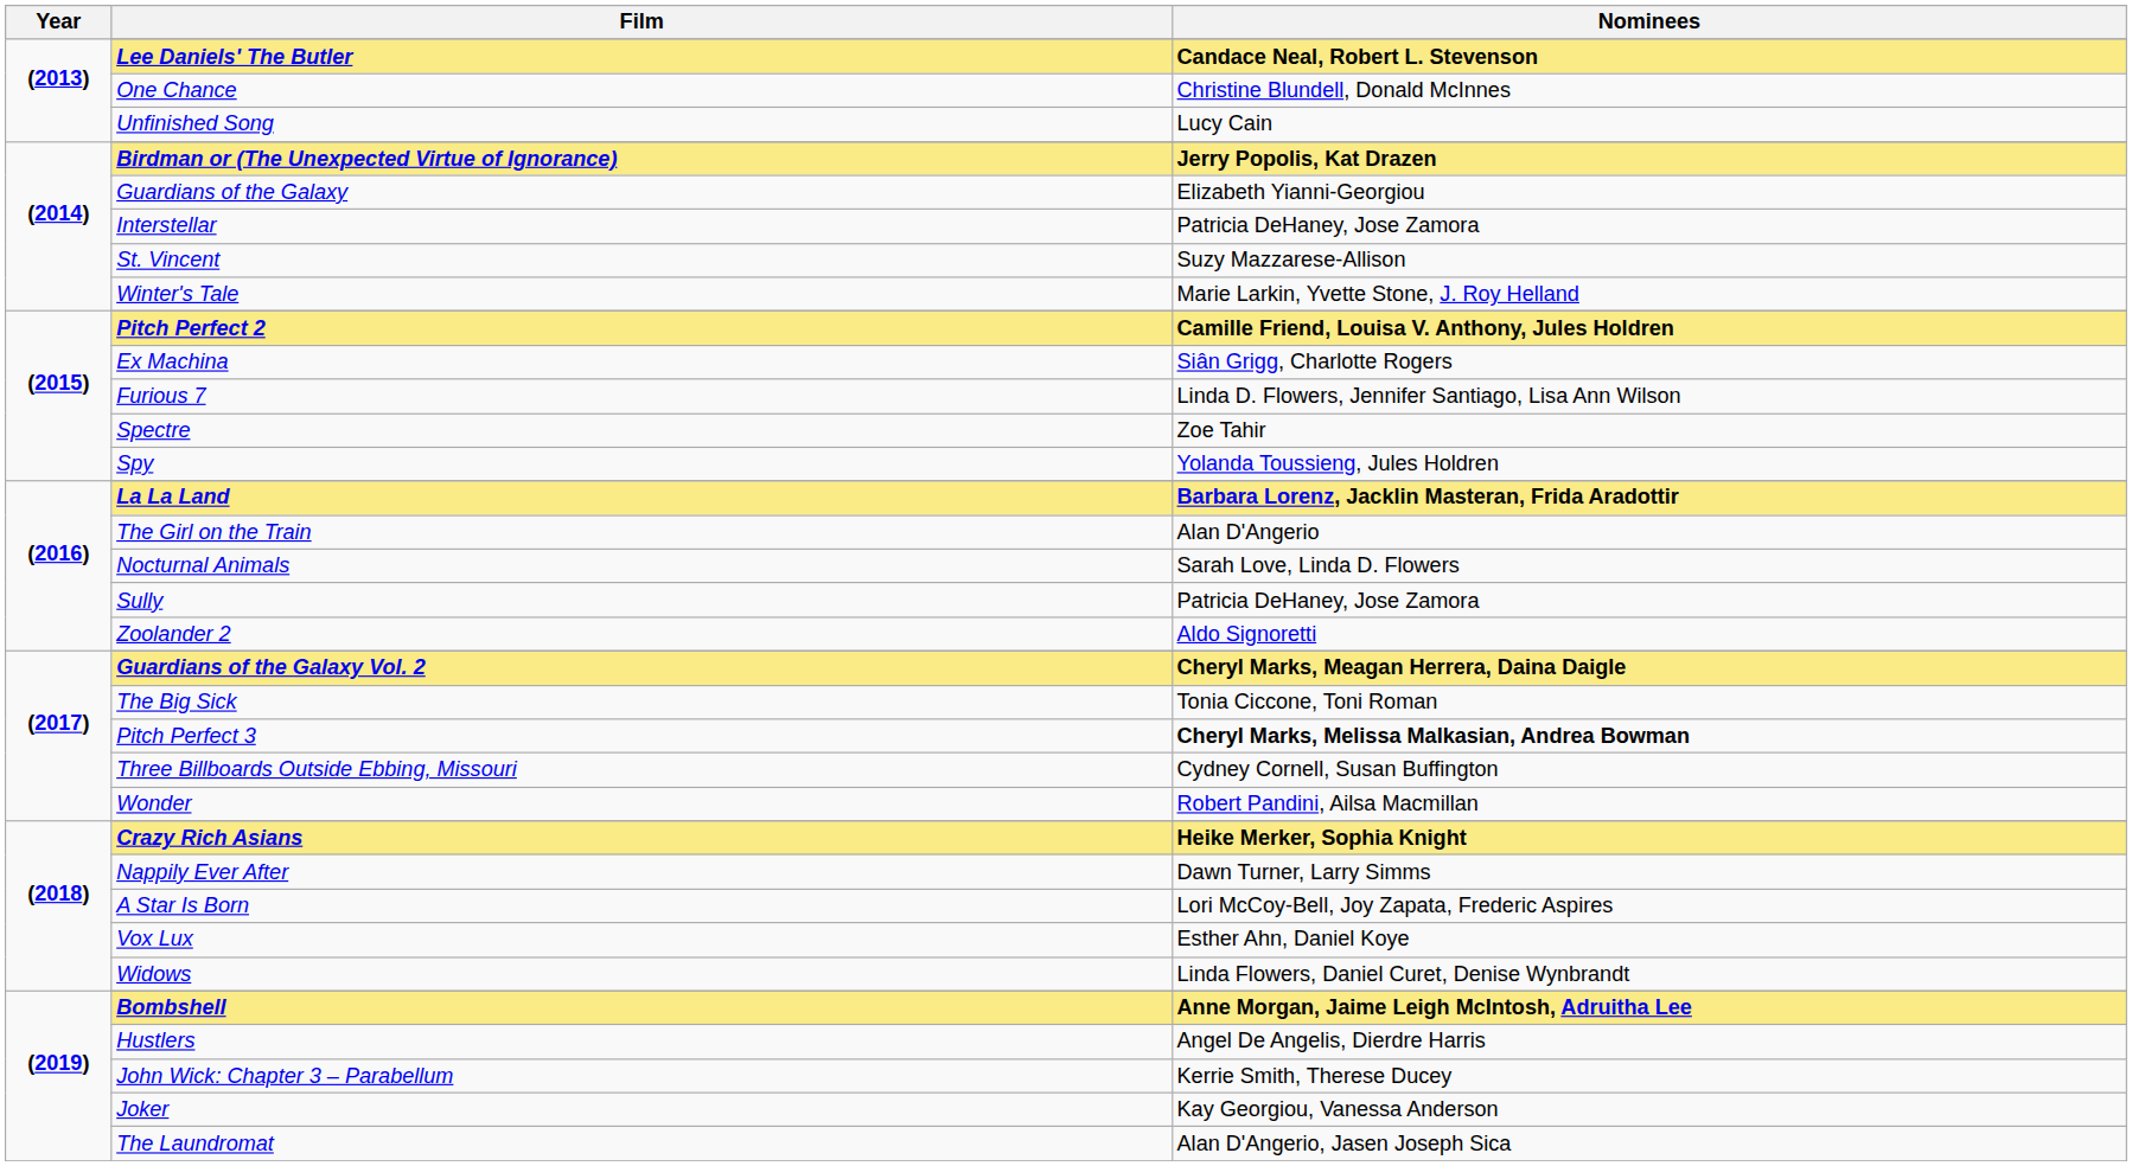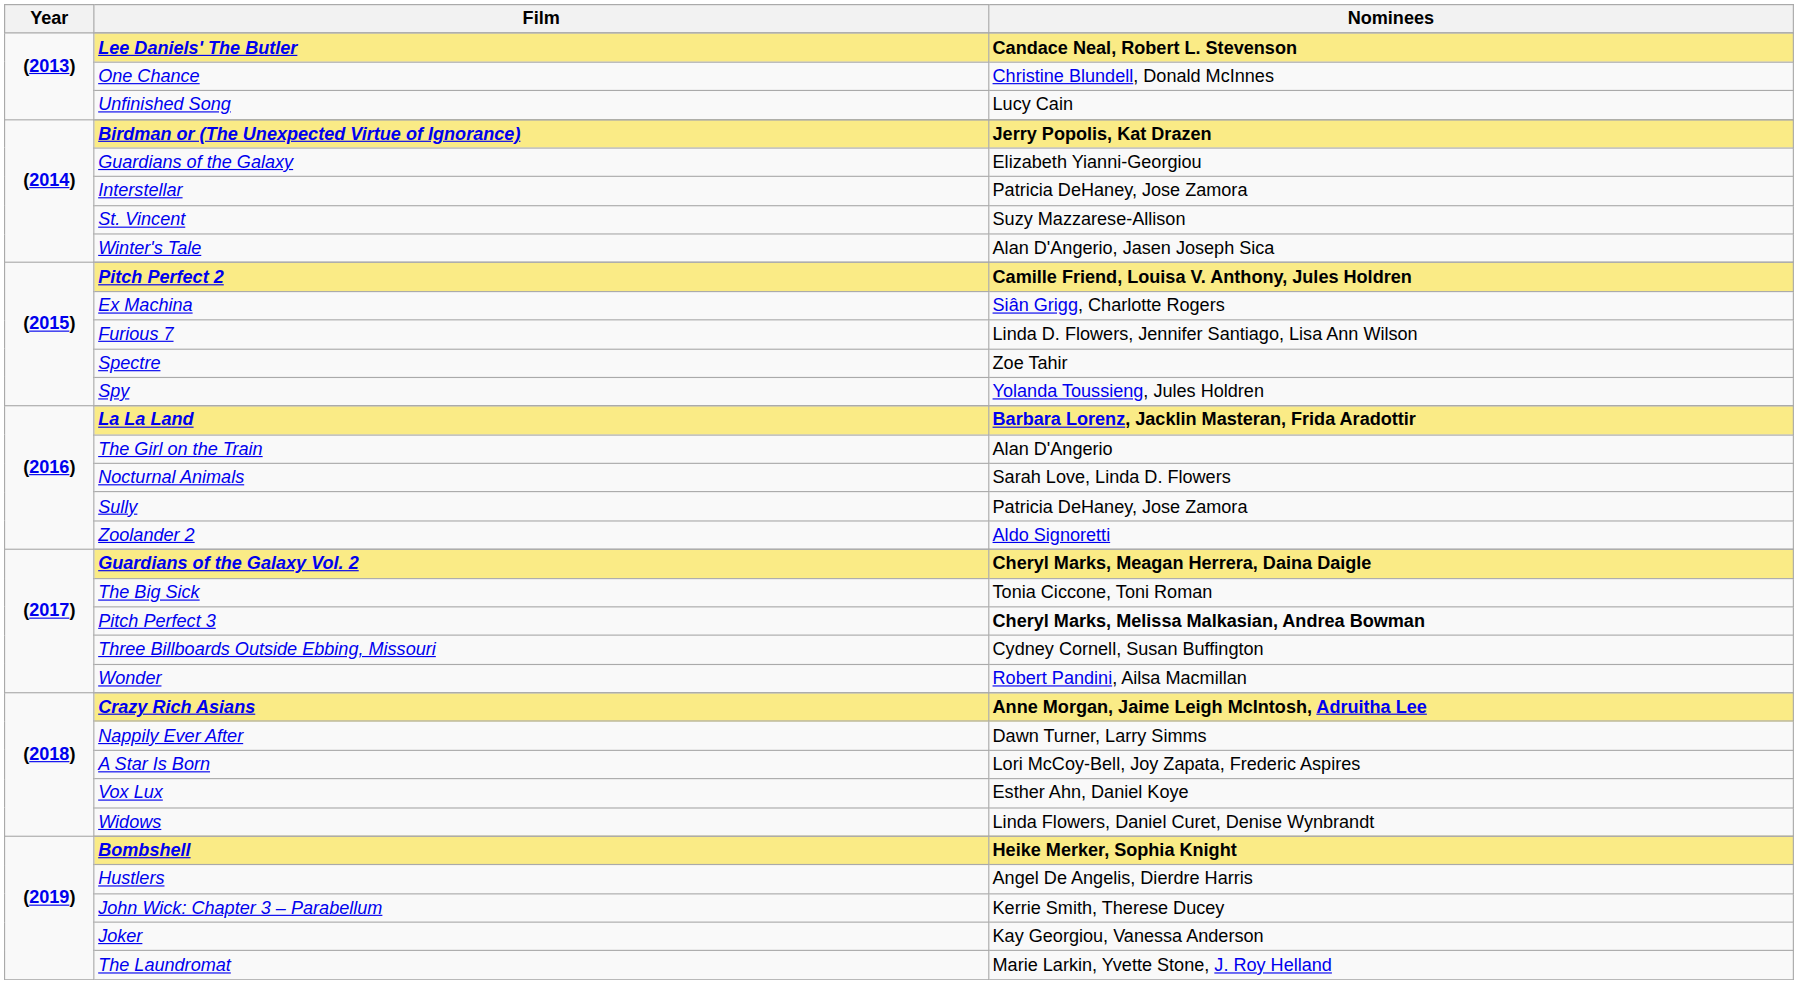Winter's Tale | Nominees: Marie Larkin, Yvette Stone, J. Roy Helland -> Alan D'Angerio, Jasen Joseph Sica
Crazy Rich Asians | Nominees: Heike Merker, Sophia Knight -> Anne Morgan, Jaime Leigh McIntosh, Adruitha Lee
Bombshell | Nominees: Anne Morgan, Jaime Leigh McIntosh, Adruitha Lee -> Heike Merker, Sophia Knight
The Laundromat | Nominees: Alan D'Angerio, Jasen Joseph Sica -> Marie Larkin, Yvette Stone, J. Roy Helland
